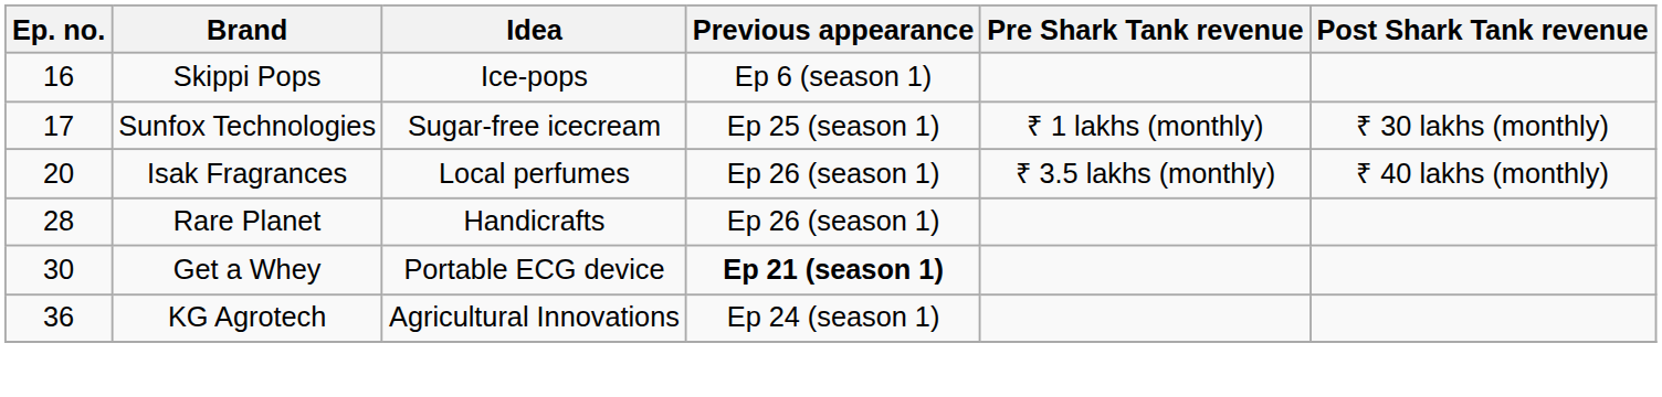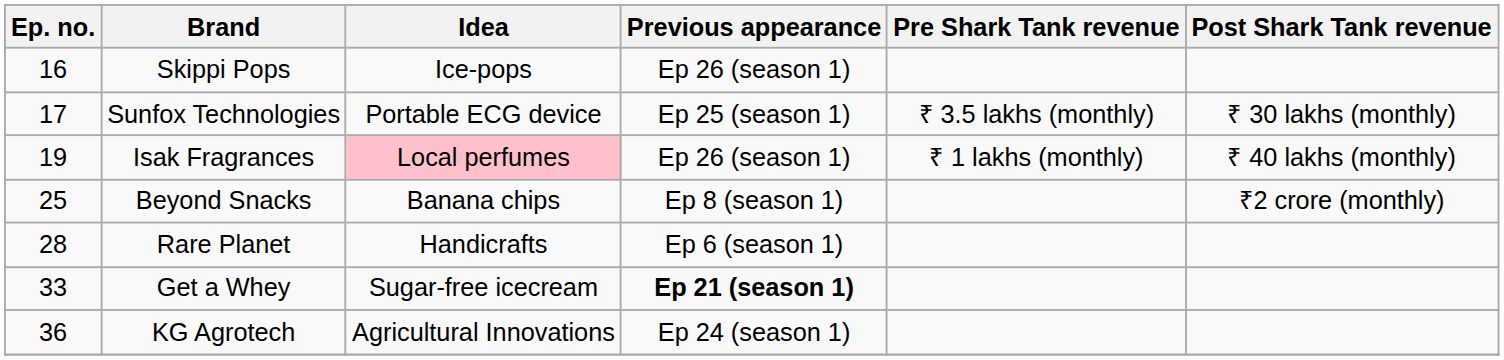Skippi Pops | Previous appearance: Ep 6 (season 1) -> Ep 26 (season 1)
Sunfox Technologies | Idea: Sugar-free icecream -> Portable ECG device
Sunfox Technologies | Pre Shark Tank revenue: ₹ 1 lakhs (monthly) -> ₹ 3.5 lakhs (monthly)
Isak Fragrances | Ep. no.: 20 -> 19
Isak Fragrances | Idea: no background -> pink background
Isak Fragrances | Pre Shark Tank revenue: ₹ 3.5 lakhs (monthly) -> ₹ 1 lakhs (monthly)
+ row: 25 | Beyond Snacks | Banana chips | Ep 8 (season 1) | ₹2 crore (monthly)
Rare Planet | Previous appearance: Ep 26 (season 1) -> Ep 6 (season 1)
Get a Whey | Ep. no.: 30 -> 33
Get a Whey | Idea: Portable ECG device -> Sugar-free icecream
